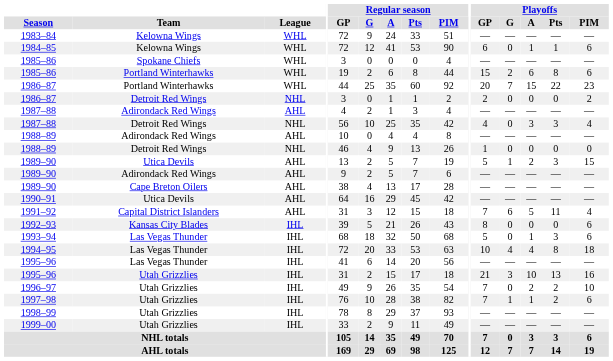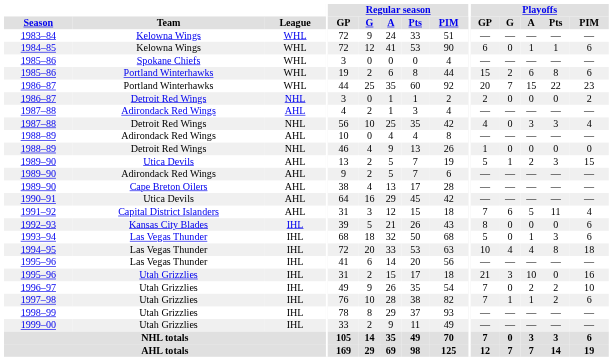1995–96 / Utah Grizzlies | Playoffs / Pts: 13 -> 0
